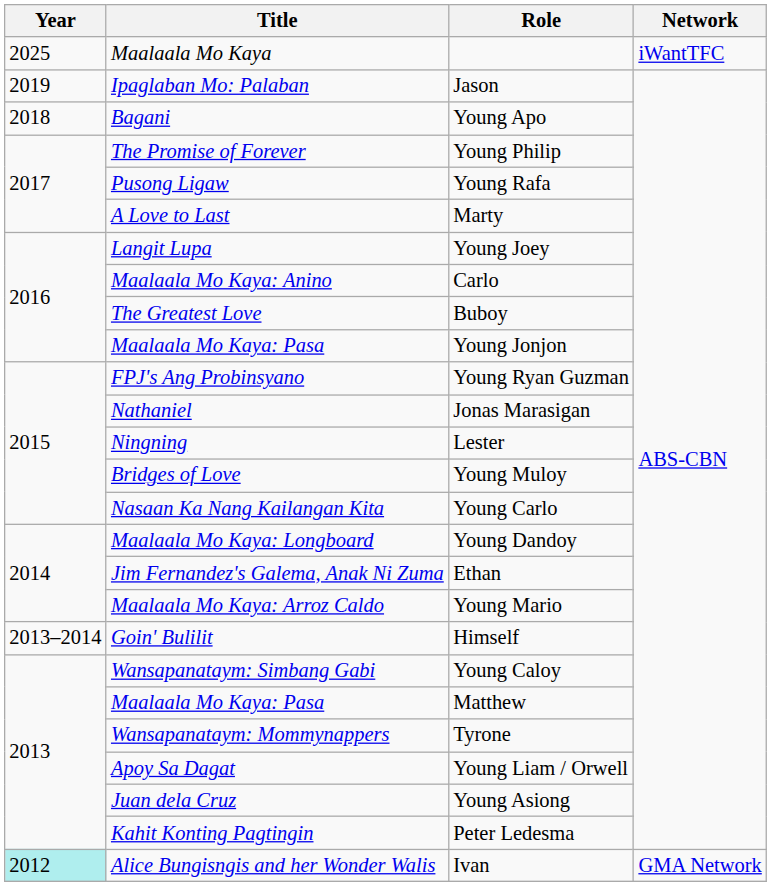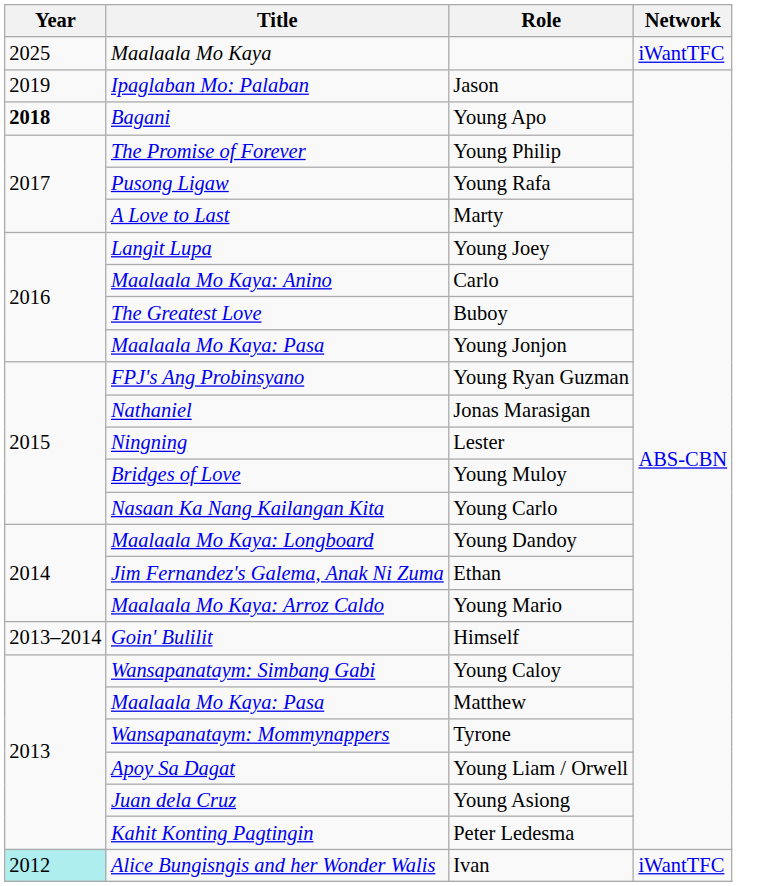Young Apo | Year: normal -> bold
Ivan | Network: GMA Network -> iWantTFC
